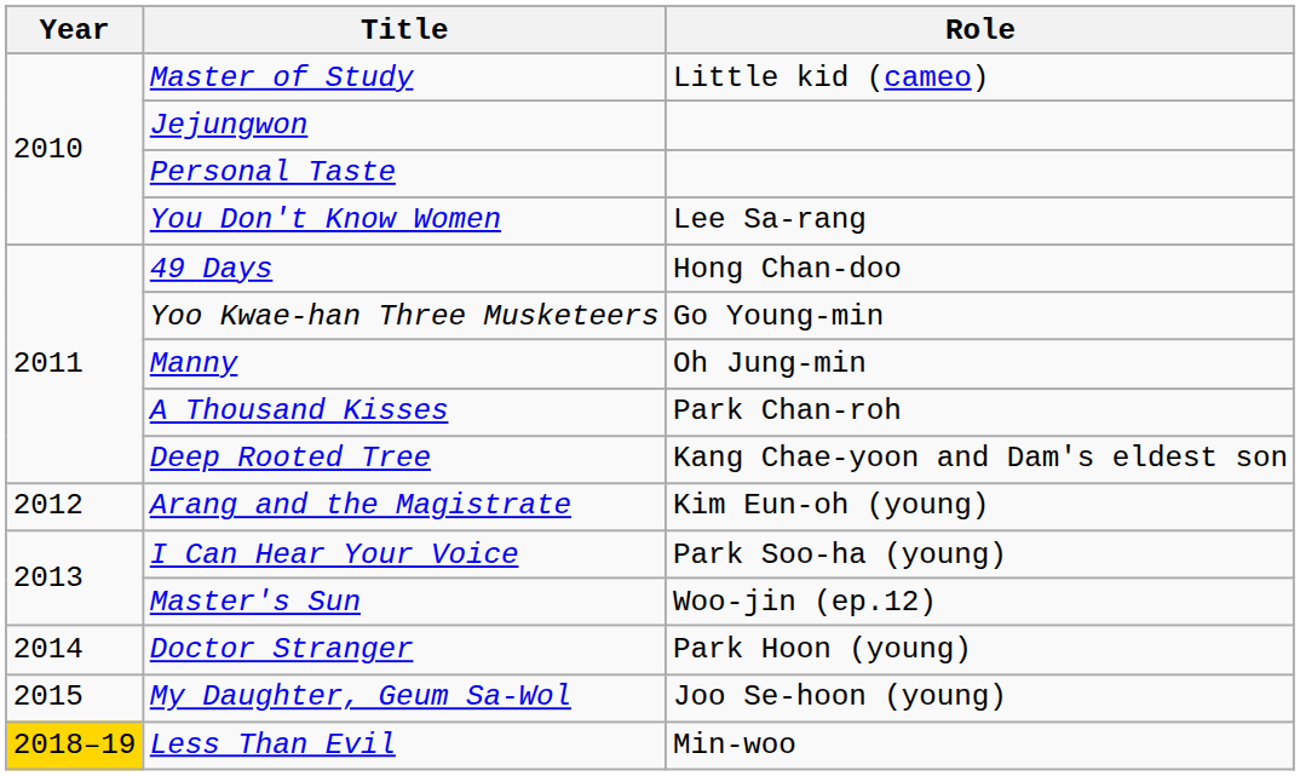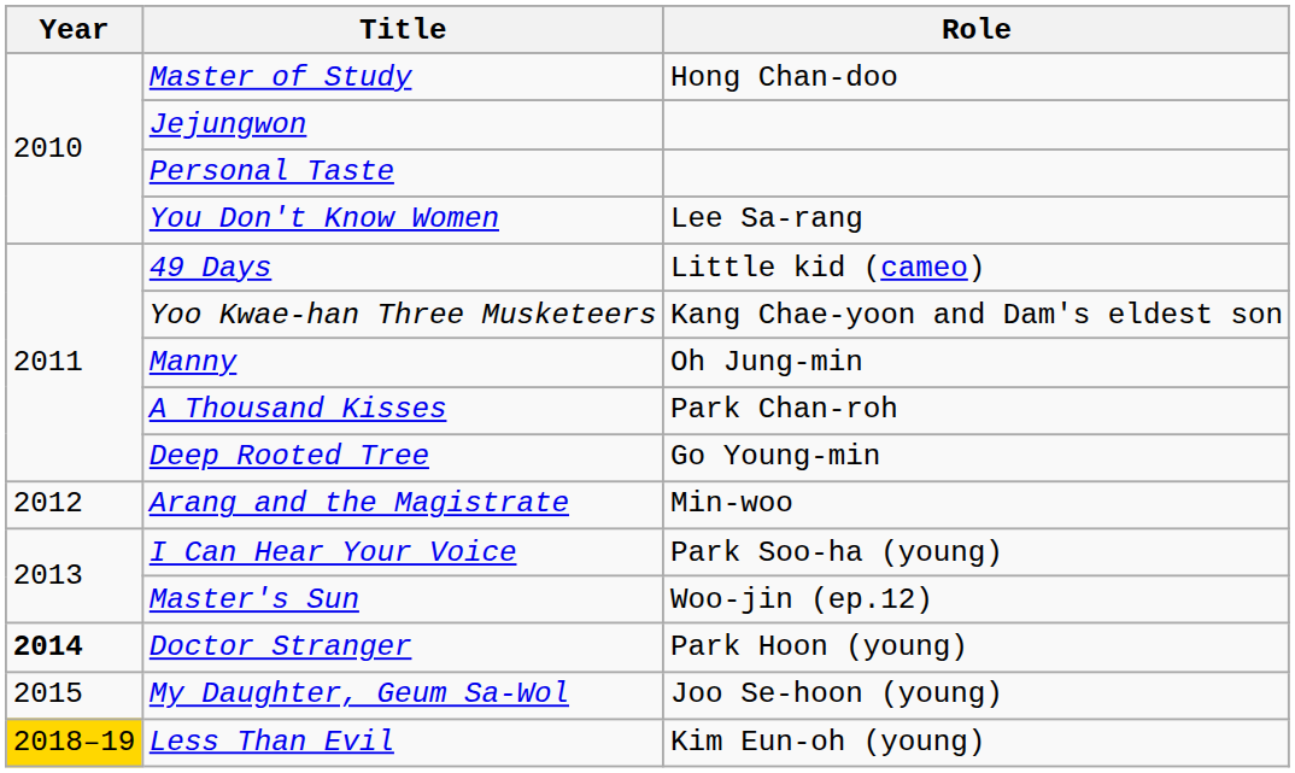Master of Study | Role: Little kid (cameo) -> Hong Chan-doo
49 Days | Role: Hong Chan-doo -> Little kid (cameo)
Yoo Kwae-han Three Musketeers | Role: Go Young-min -> Kang Chae-yoon and Dam's eldest son
Deep Rooted Tree | Role: Kang Chae-yoon and Dam's eldest son -> Go Young-min
Arang and the Magistrate | Role: Kim Eun-oh (young) -> Min-woo
Doctor Stranger | Year: normal -> bold
Less Than Evil | Role: Min-woo -> Kim Eun-oh (young)
